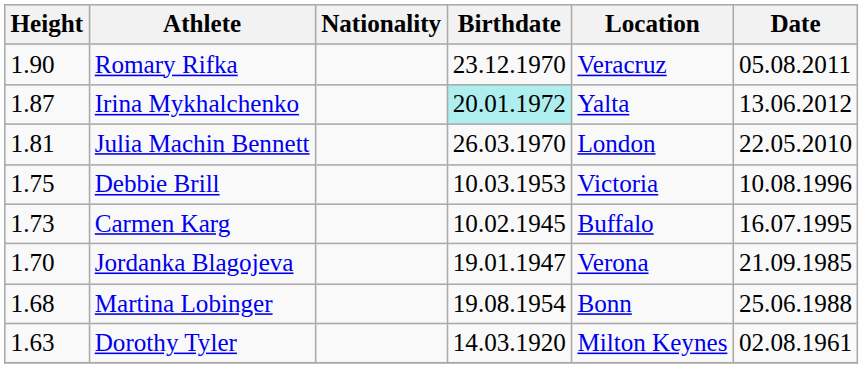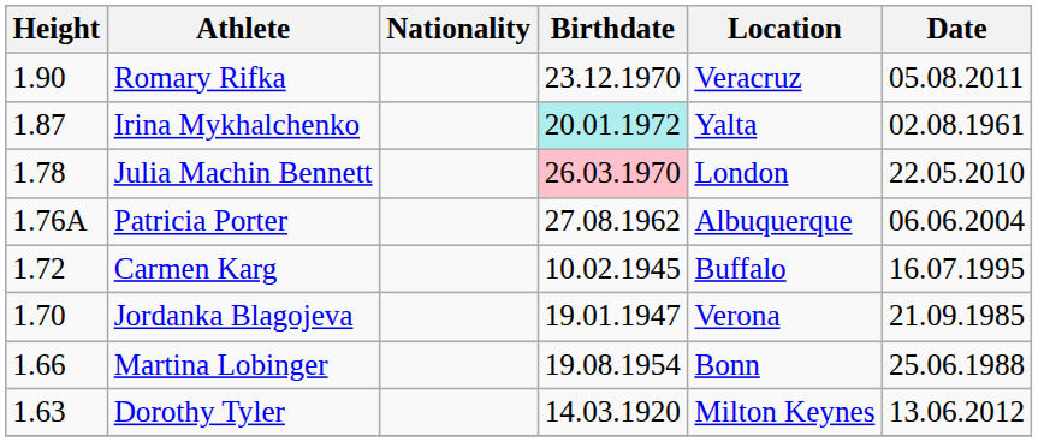Irina Mykhalchenko | Date: 13.06.2012 -> 02.08.1961
Julia Machin Bennett | Height: 1.81 -> 1.78
Julia Machin Bennett | Birthdate: no background -> pink background
+ row: 1.76A | Patricia Porter | 27.08.1962 | Albuquerque | 06.06.2004
- row: 1.75 | Debbie Brill | 10.03.1953 | Victoria | 10.08.1996
Carmen Karg | Height: 1.73 -> 1.72
Martina Lobinger | Height: 1.68 -> 1.66
Dorothy Tyler | Date: 02.08.1961 -> 13.06.2012
